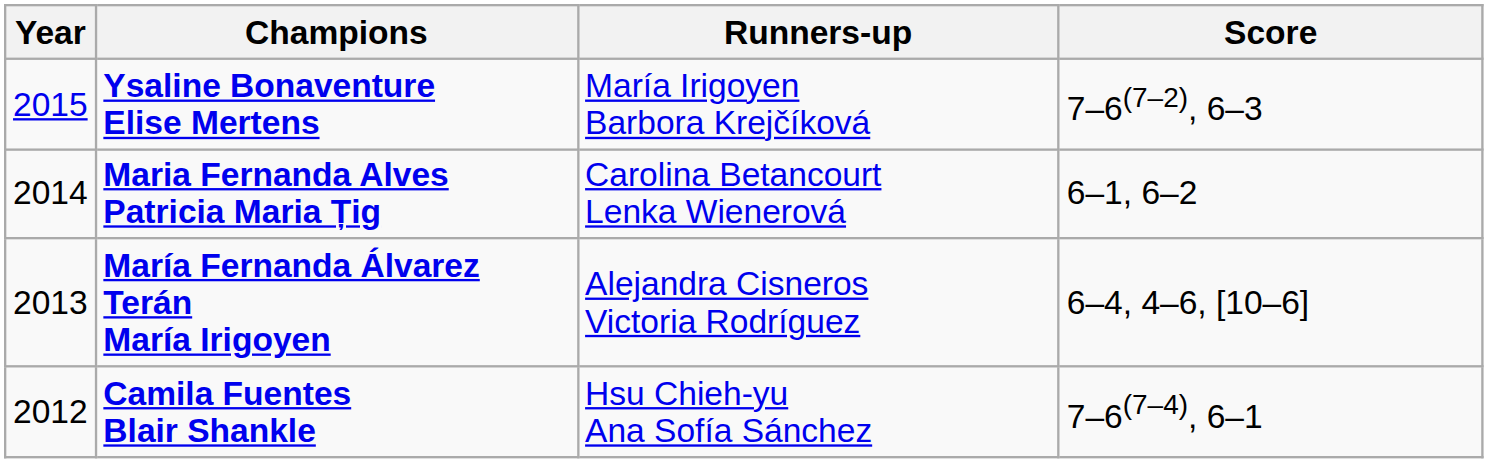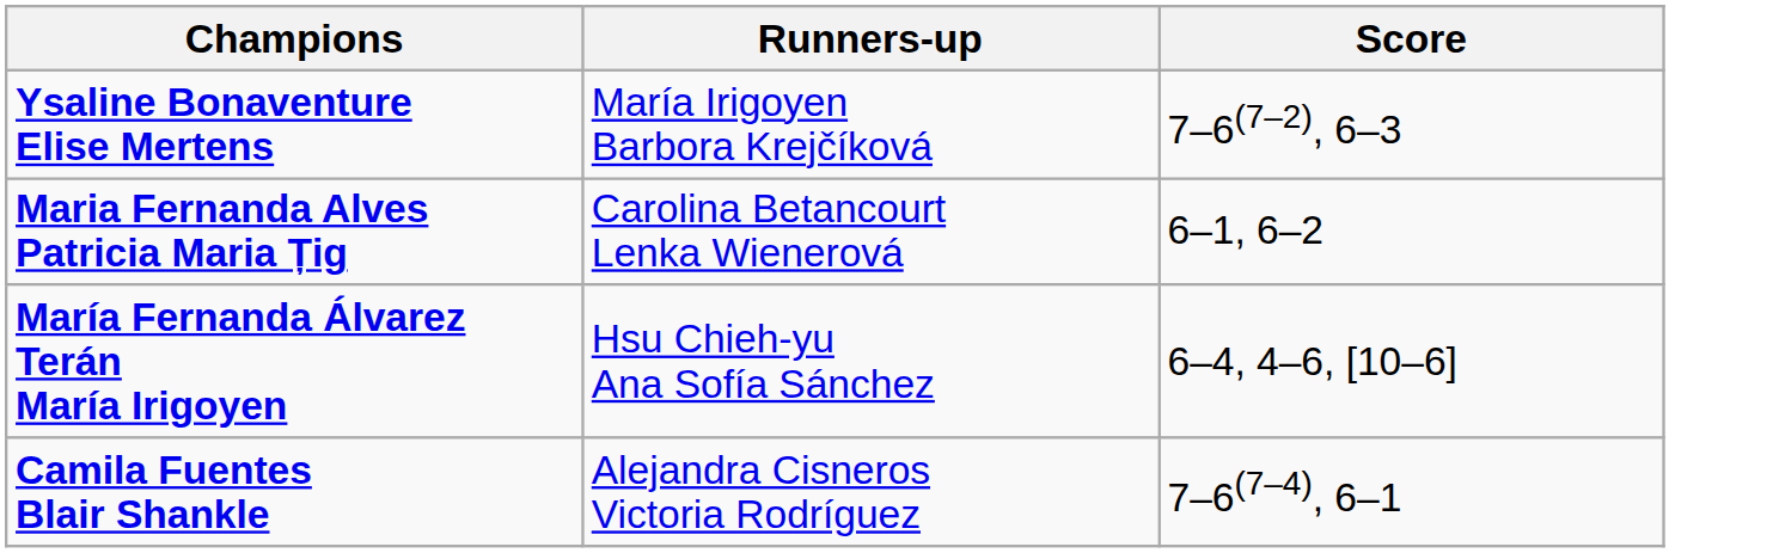- column: Year | 2015 | 2014 | 2013 | 2012
María Fernanda Álvarez Terán María Irigoyen | Runners-up: Alejandra Cisneros Victoria Rodríguez -> Hsu Chieh-yu Ana Sofía Sánchez
Camila Fuentes Blair Shankle | Runners-up: Hsu Chieh-yu Ana Sofía Sánchez -> Alejandra Cisneros Victoria Rodríguez
